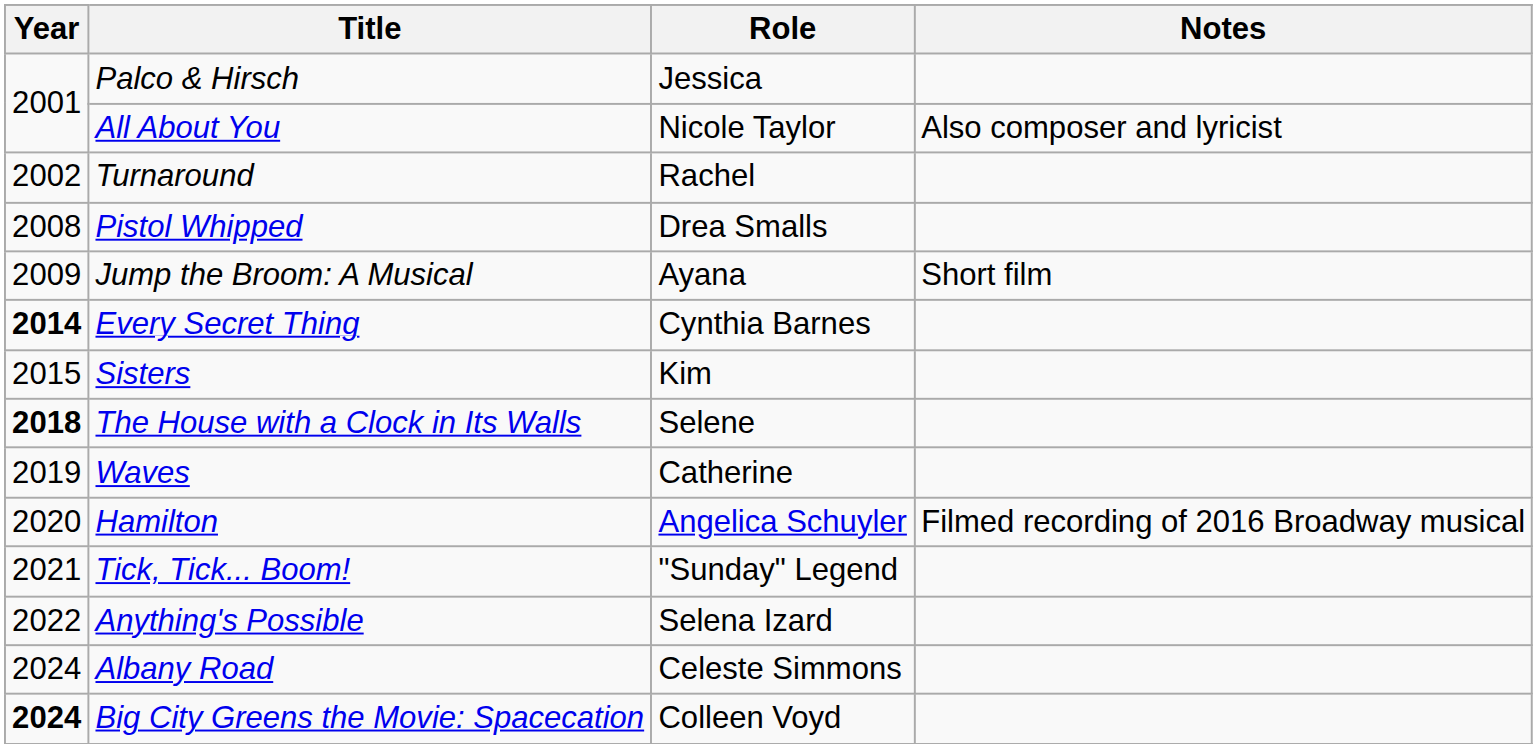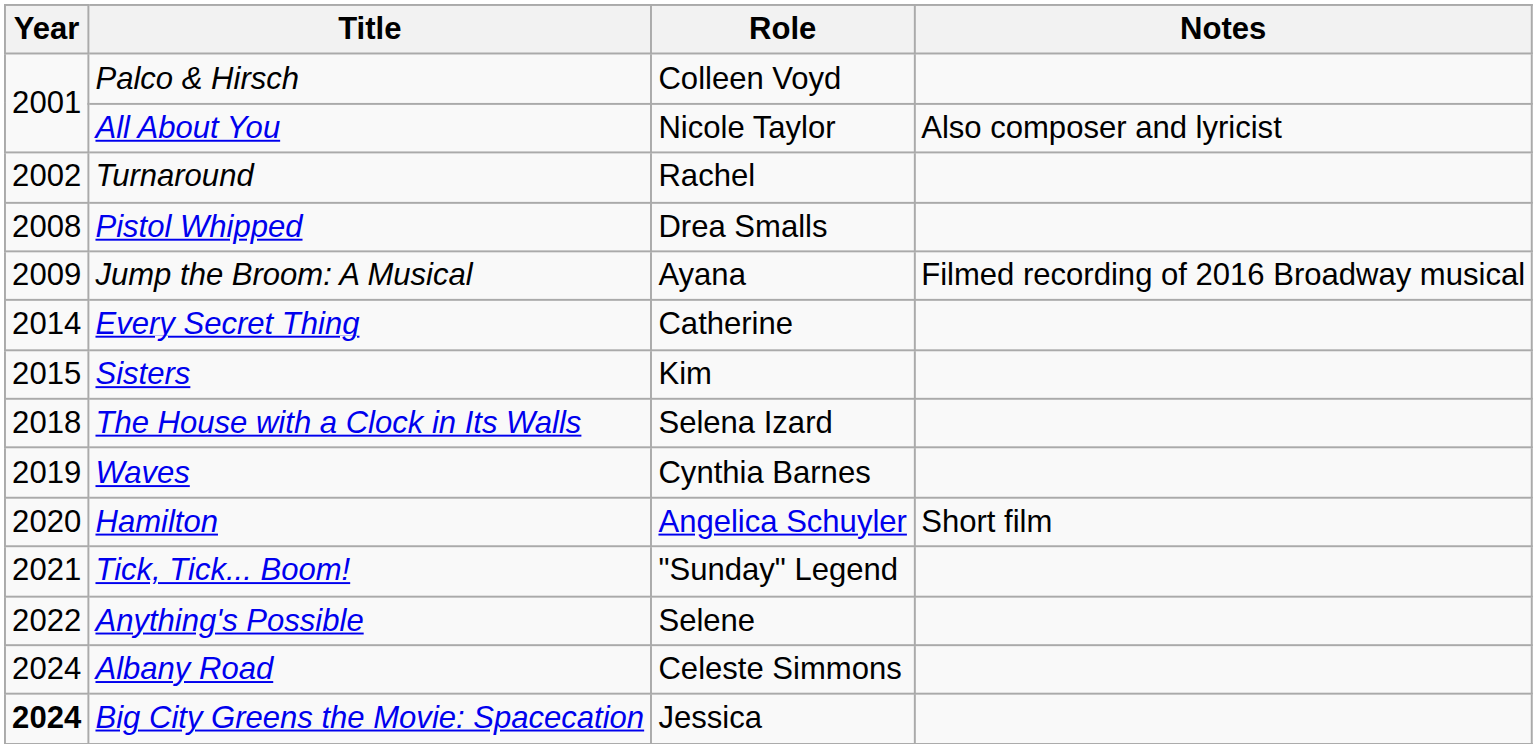Palco & Hirsch | Role: Jessica -> Colleen Voyd
Jump the Broom: A Musical | Notes: Short film -> Filmed recording of 2016 Broadway musical
Every Secret Thing | Year: bold -> normal
Every Secret Thing | Role: Cynthia Barnes -> Catherine
The House with a Clock in Its Walls | Year: bold -> normal
The House with a Clock in Its Walls | Role: Selene -> Selena Izard
Waves | Role: Catherine -> Cynthia Barnes
Hamilton | Notes: Filmed recording of 2016 Broadway musical -> Short film
Anything's Possible | Role: Selena Izard -> Selene
Big City Greens the Movie: Spacecation | Role: Colleen Voyd -> Jessica
